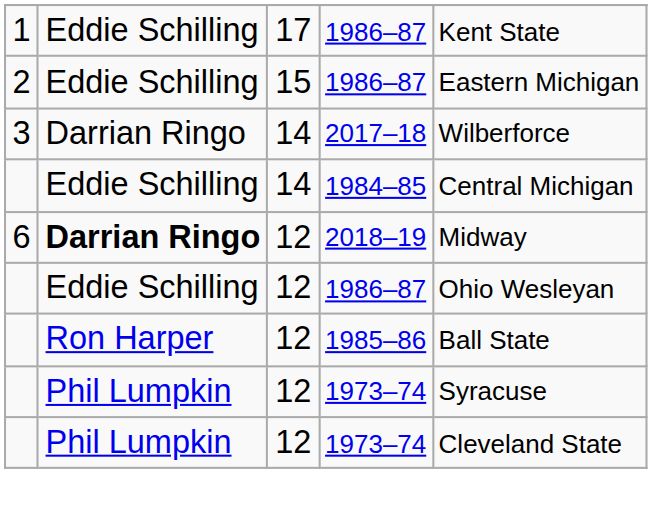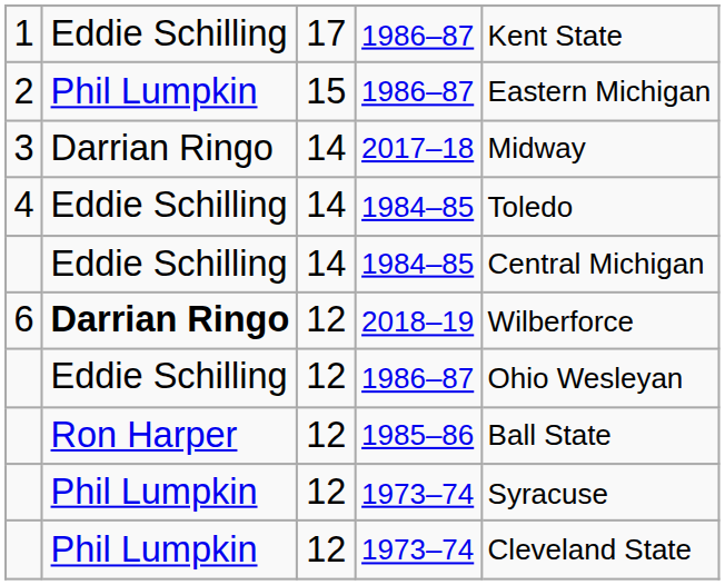2 | column 2: Eddie Schilling -> Phil Lumpkin
3 | column 5: Wilberforce -> Midway
+ row: 4 | Eddie Schilling | 14 | 1984–85 | Toledo
6 | column 5: Midway -> Wilberforce
